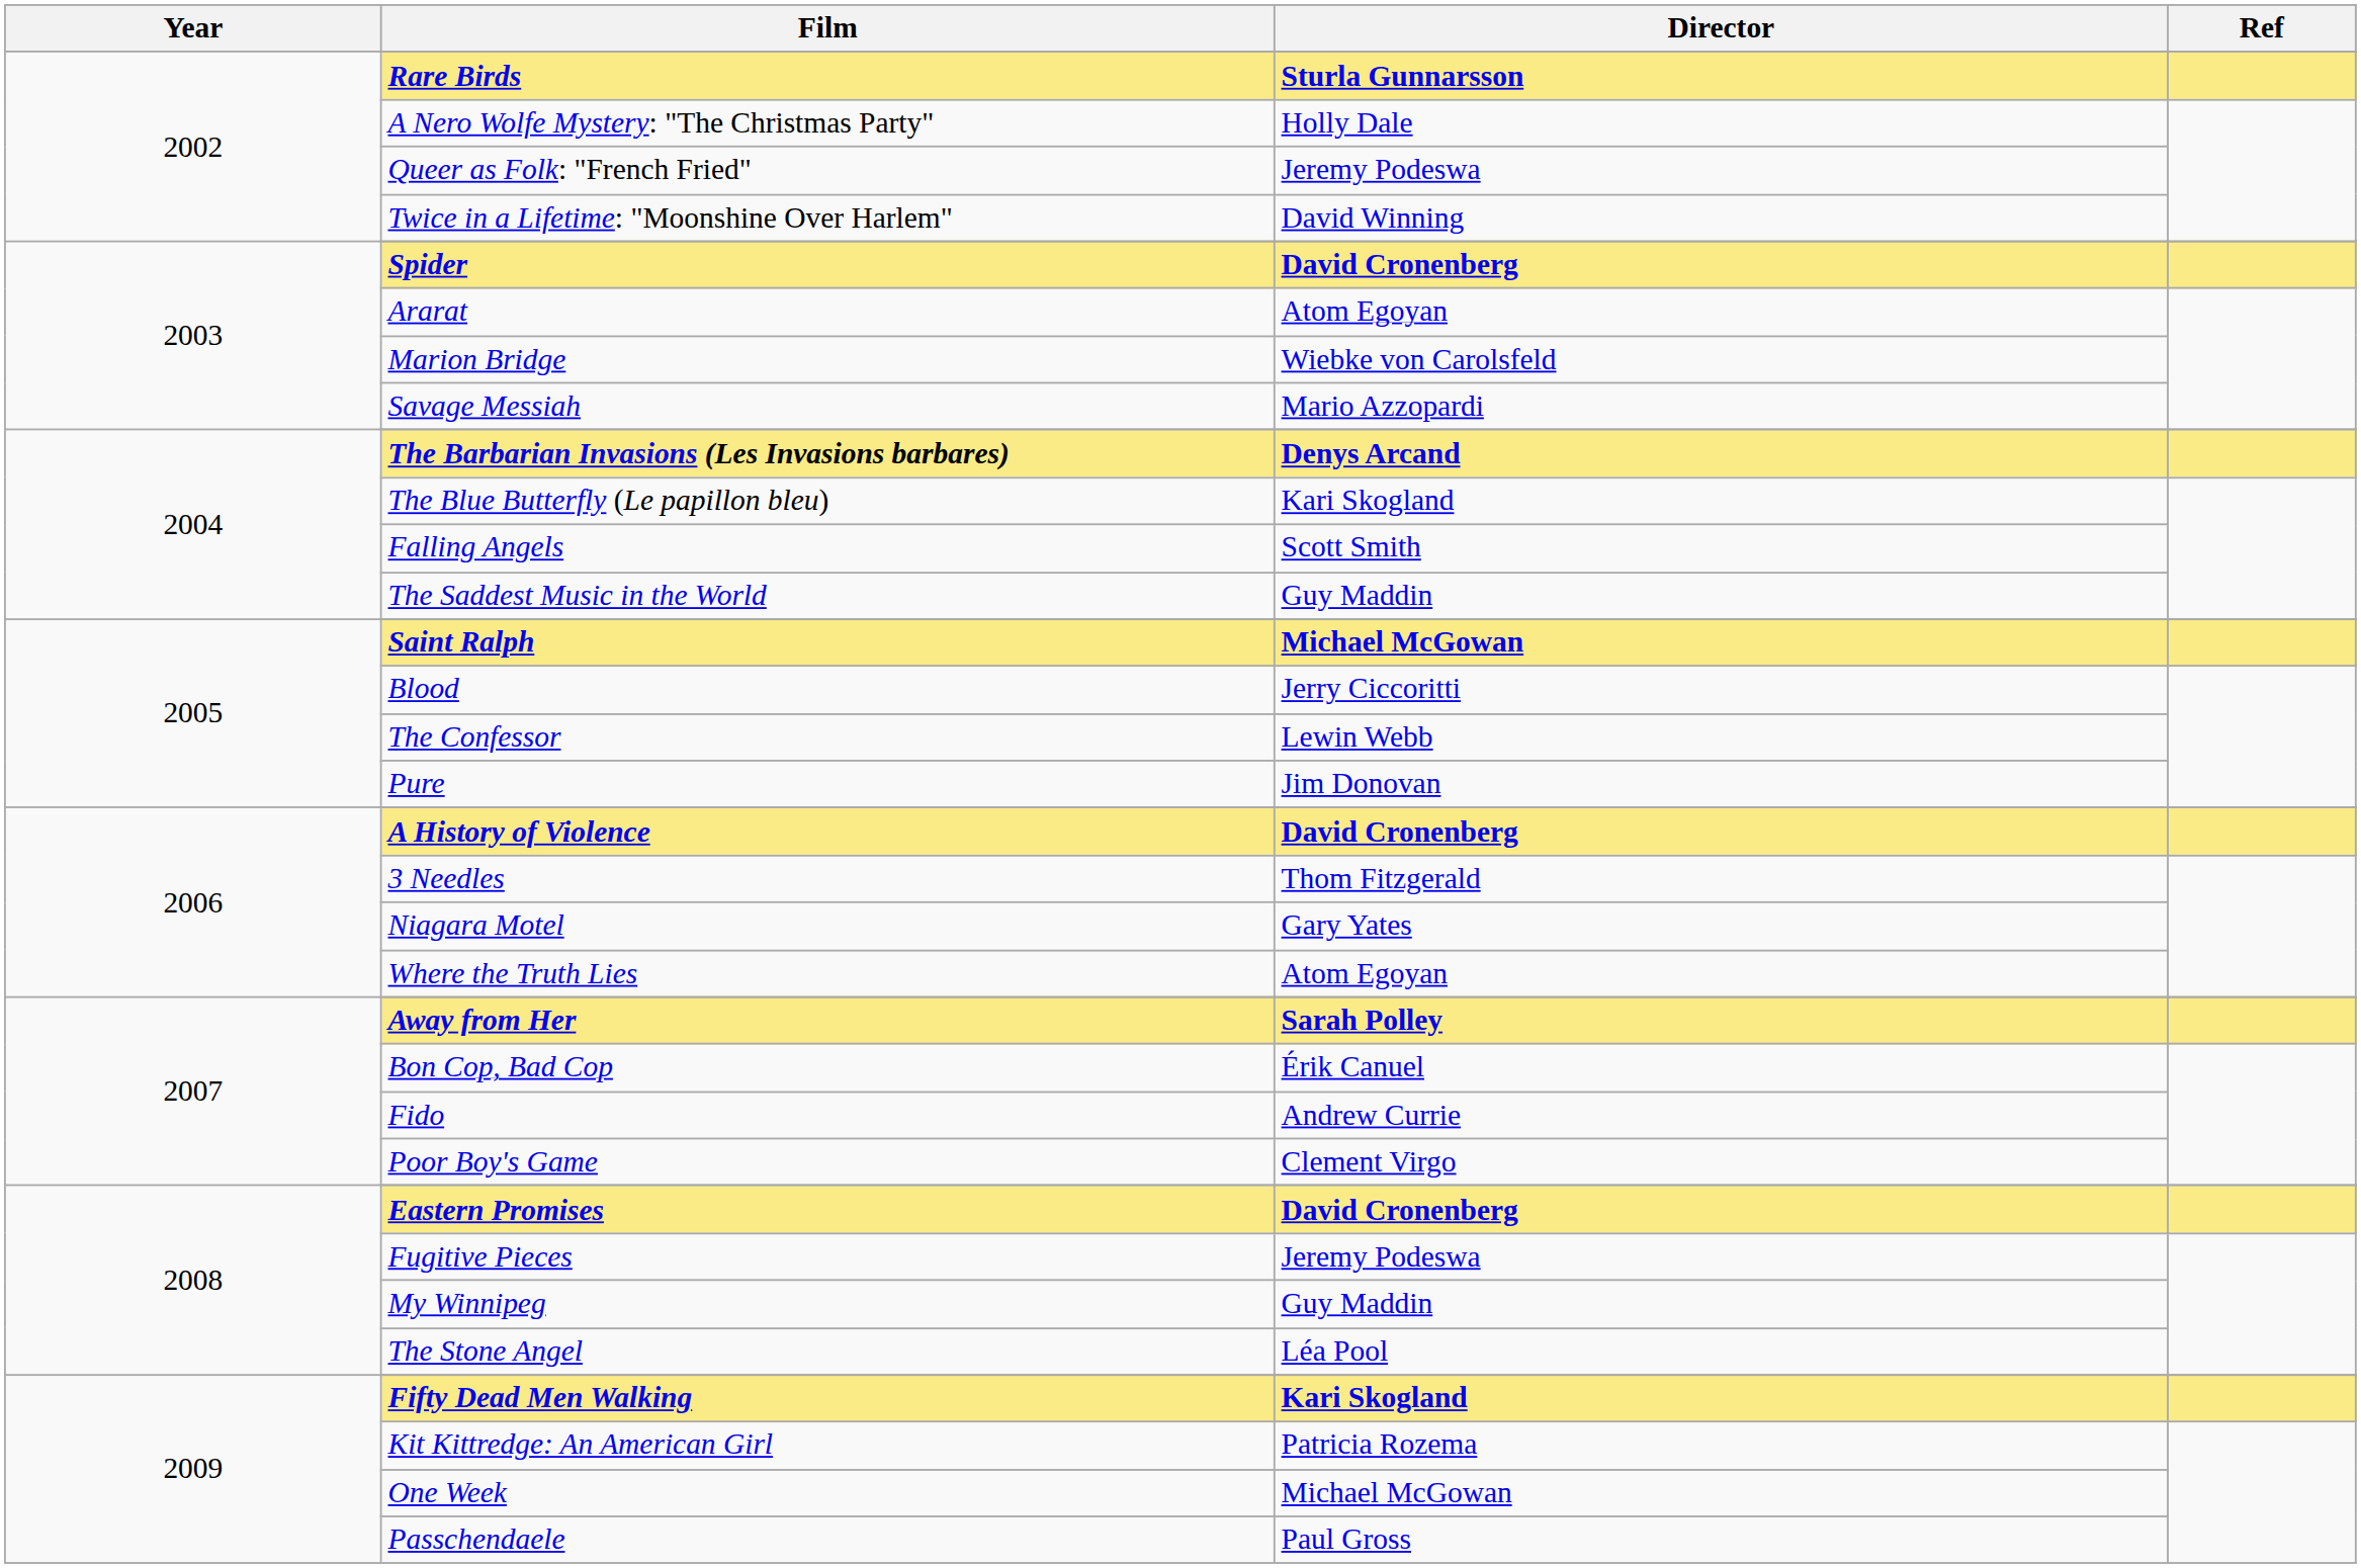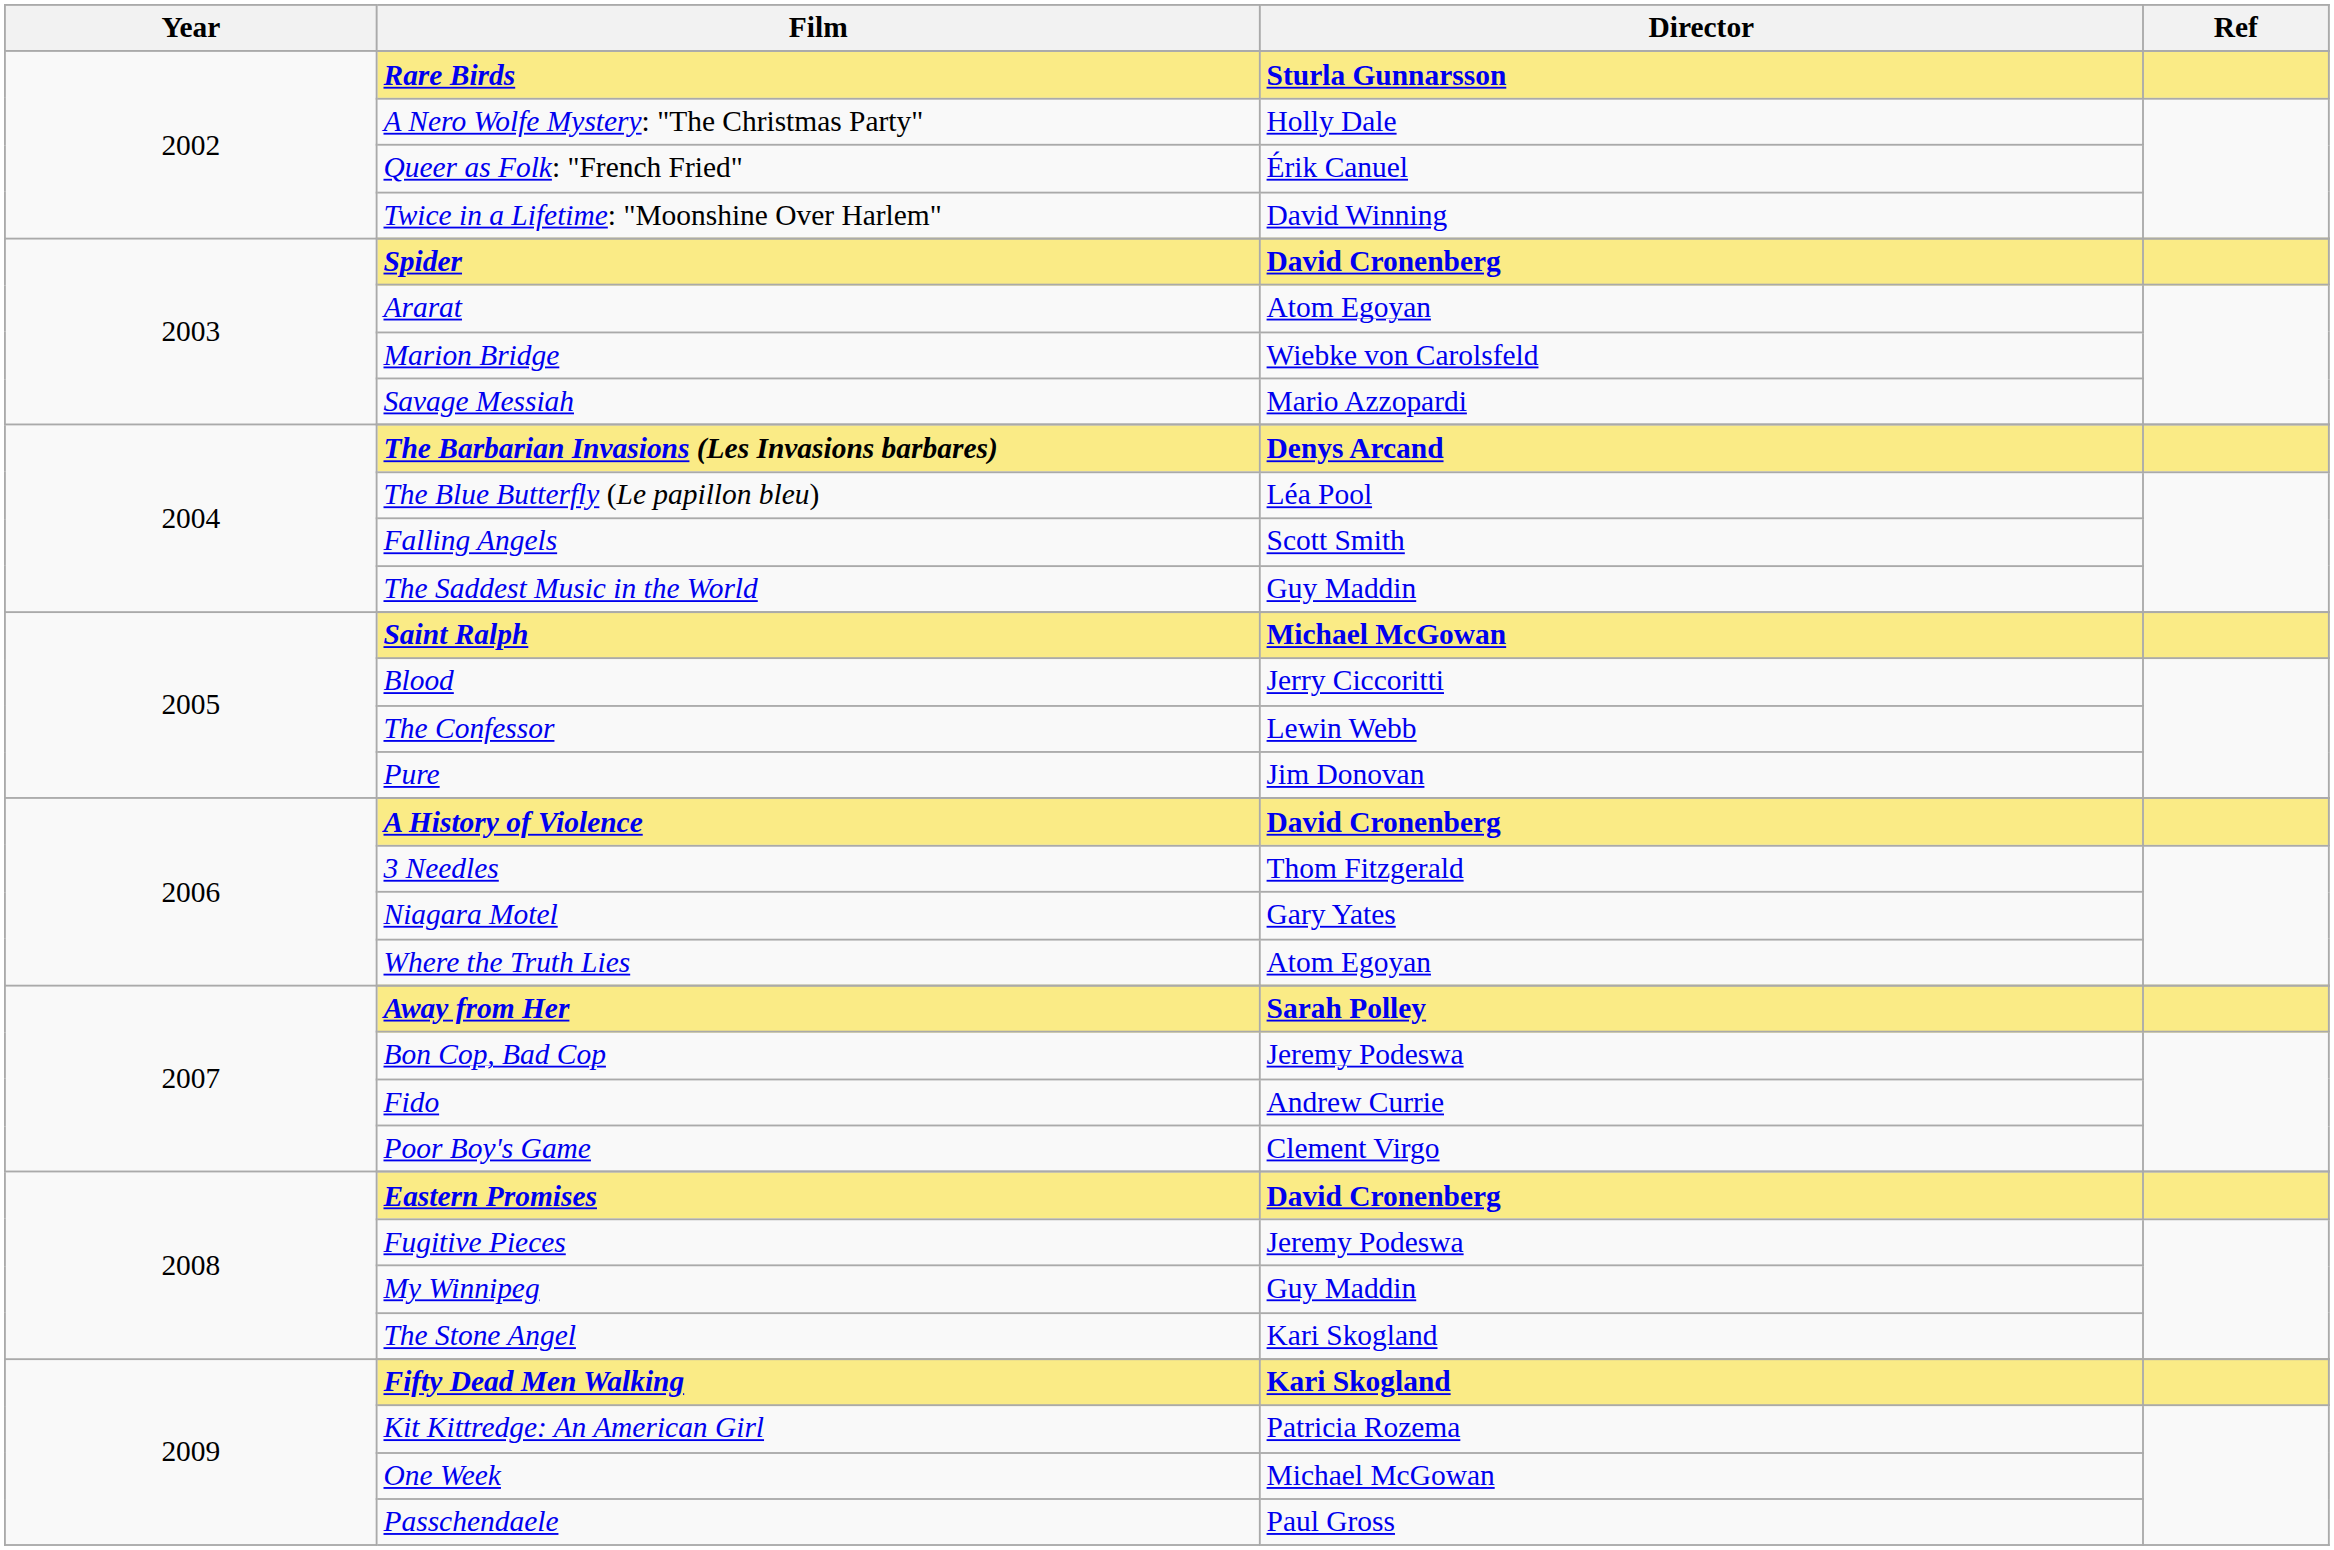Queer as Folk: "French Fried" | Director: Jeremy Podeswa -> Érik Canuel
The Blue Butterfly (Le papillon bleu) | Director: Kari Skogland -> Léa Pool
Bon Cop, Bad Cop | Director: Érik Canuel -> Jeremy Podeswa
The Stone Angel | Director: Léa Pool -> Kari Skogland
